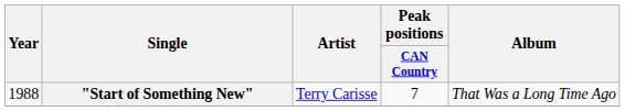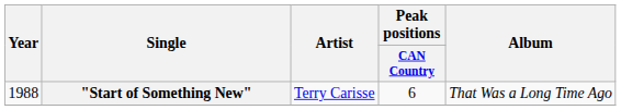"Start of Something New" | Peak positions / CAN Country: 7 -> 6
